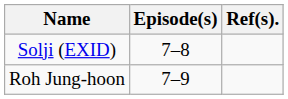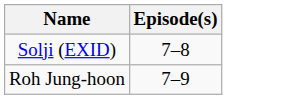- column: Ref(s).
